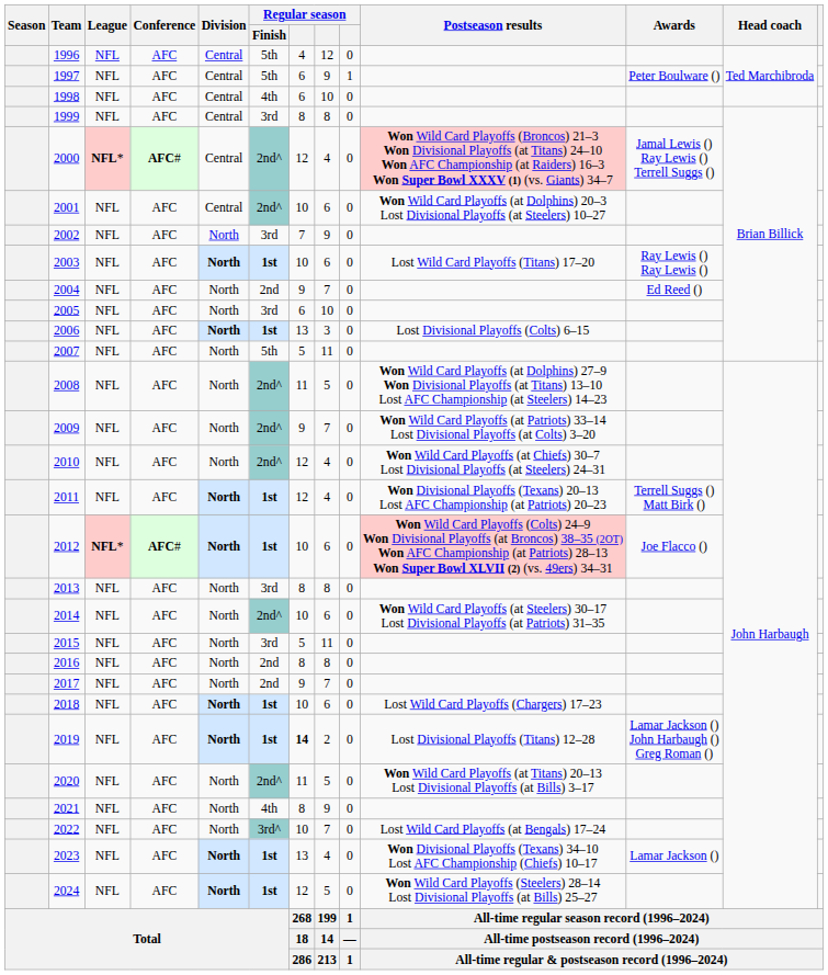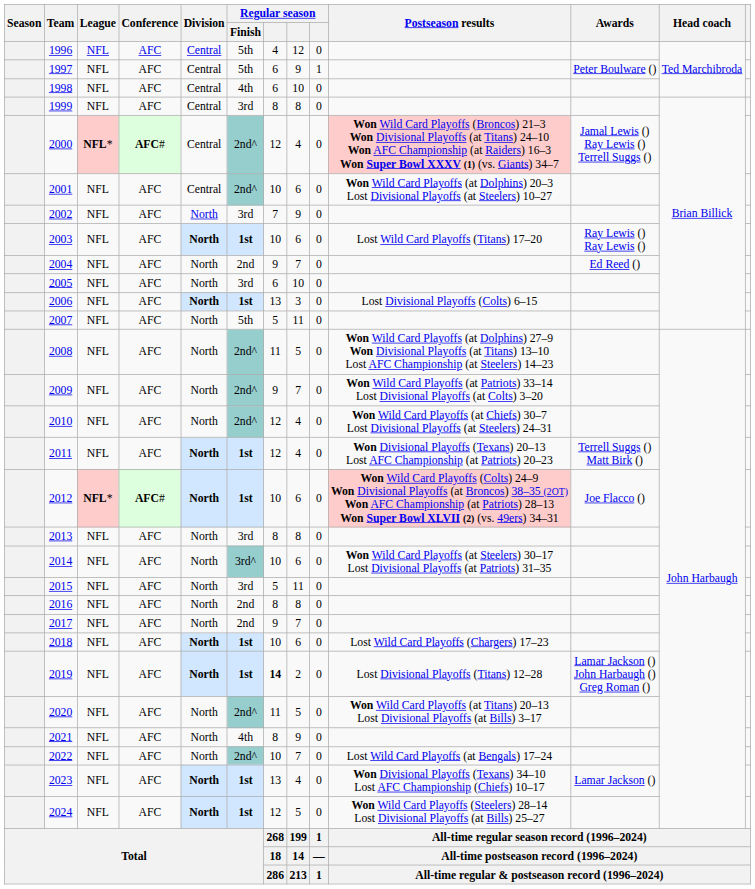2014 | Regular season / Finish: 2nd^ -> 3rd^
2022 | Regular season / Finish: 3rd^ -> 2nd^
